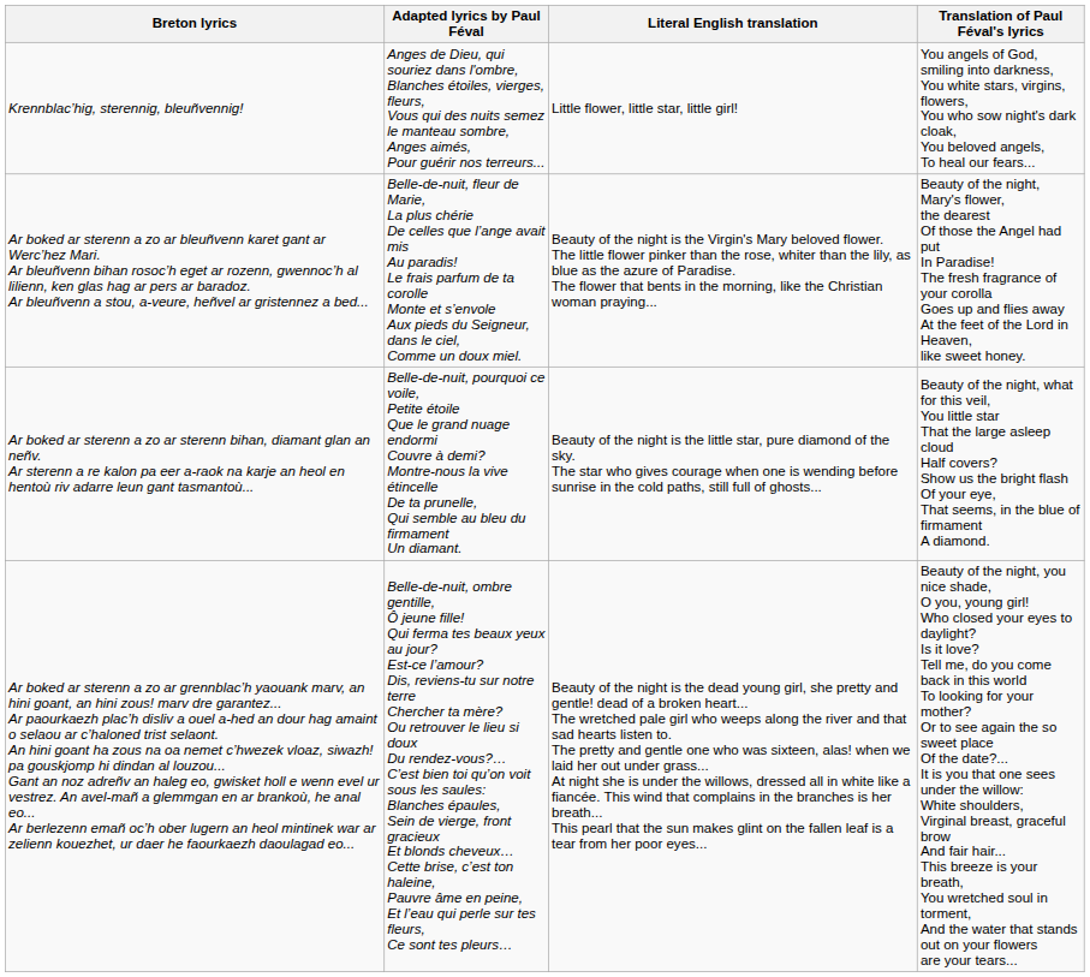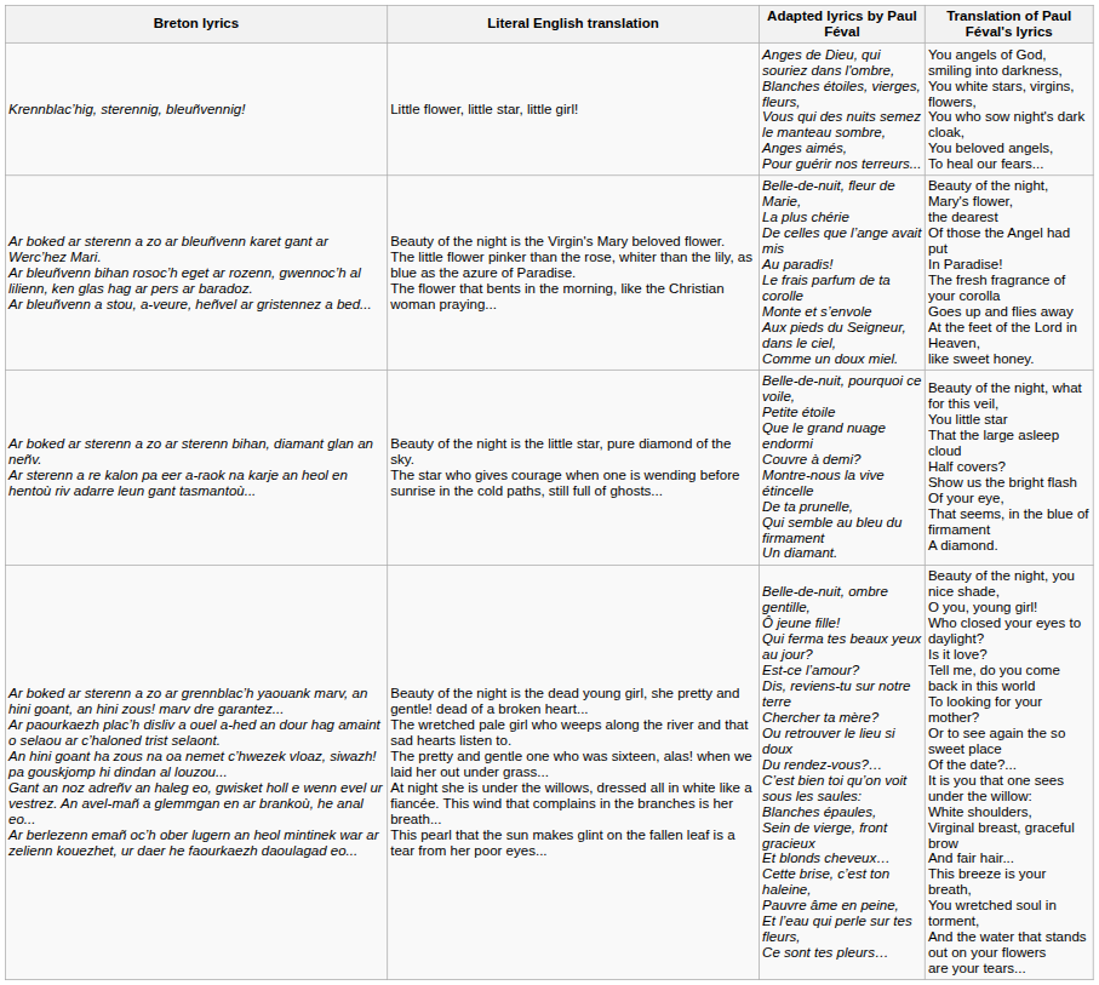columns swapped: Literal English translation <-> Adapted lyrics by Paul Féval
